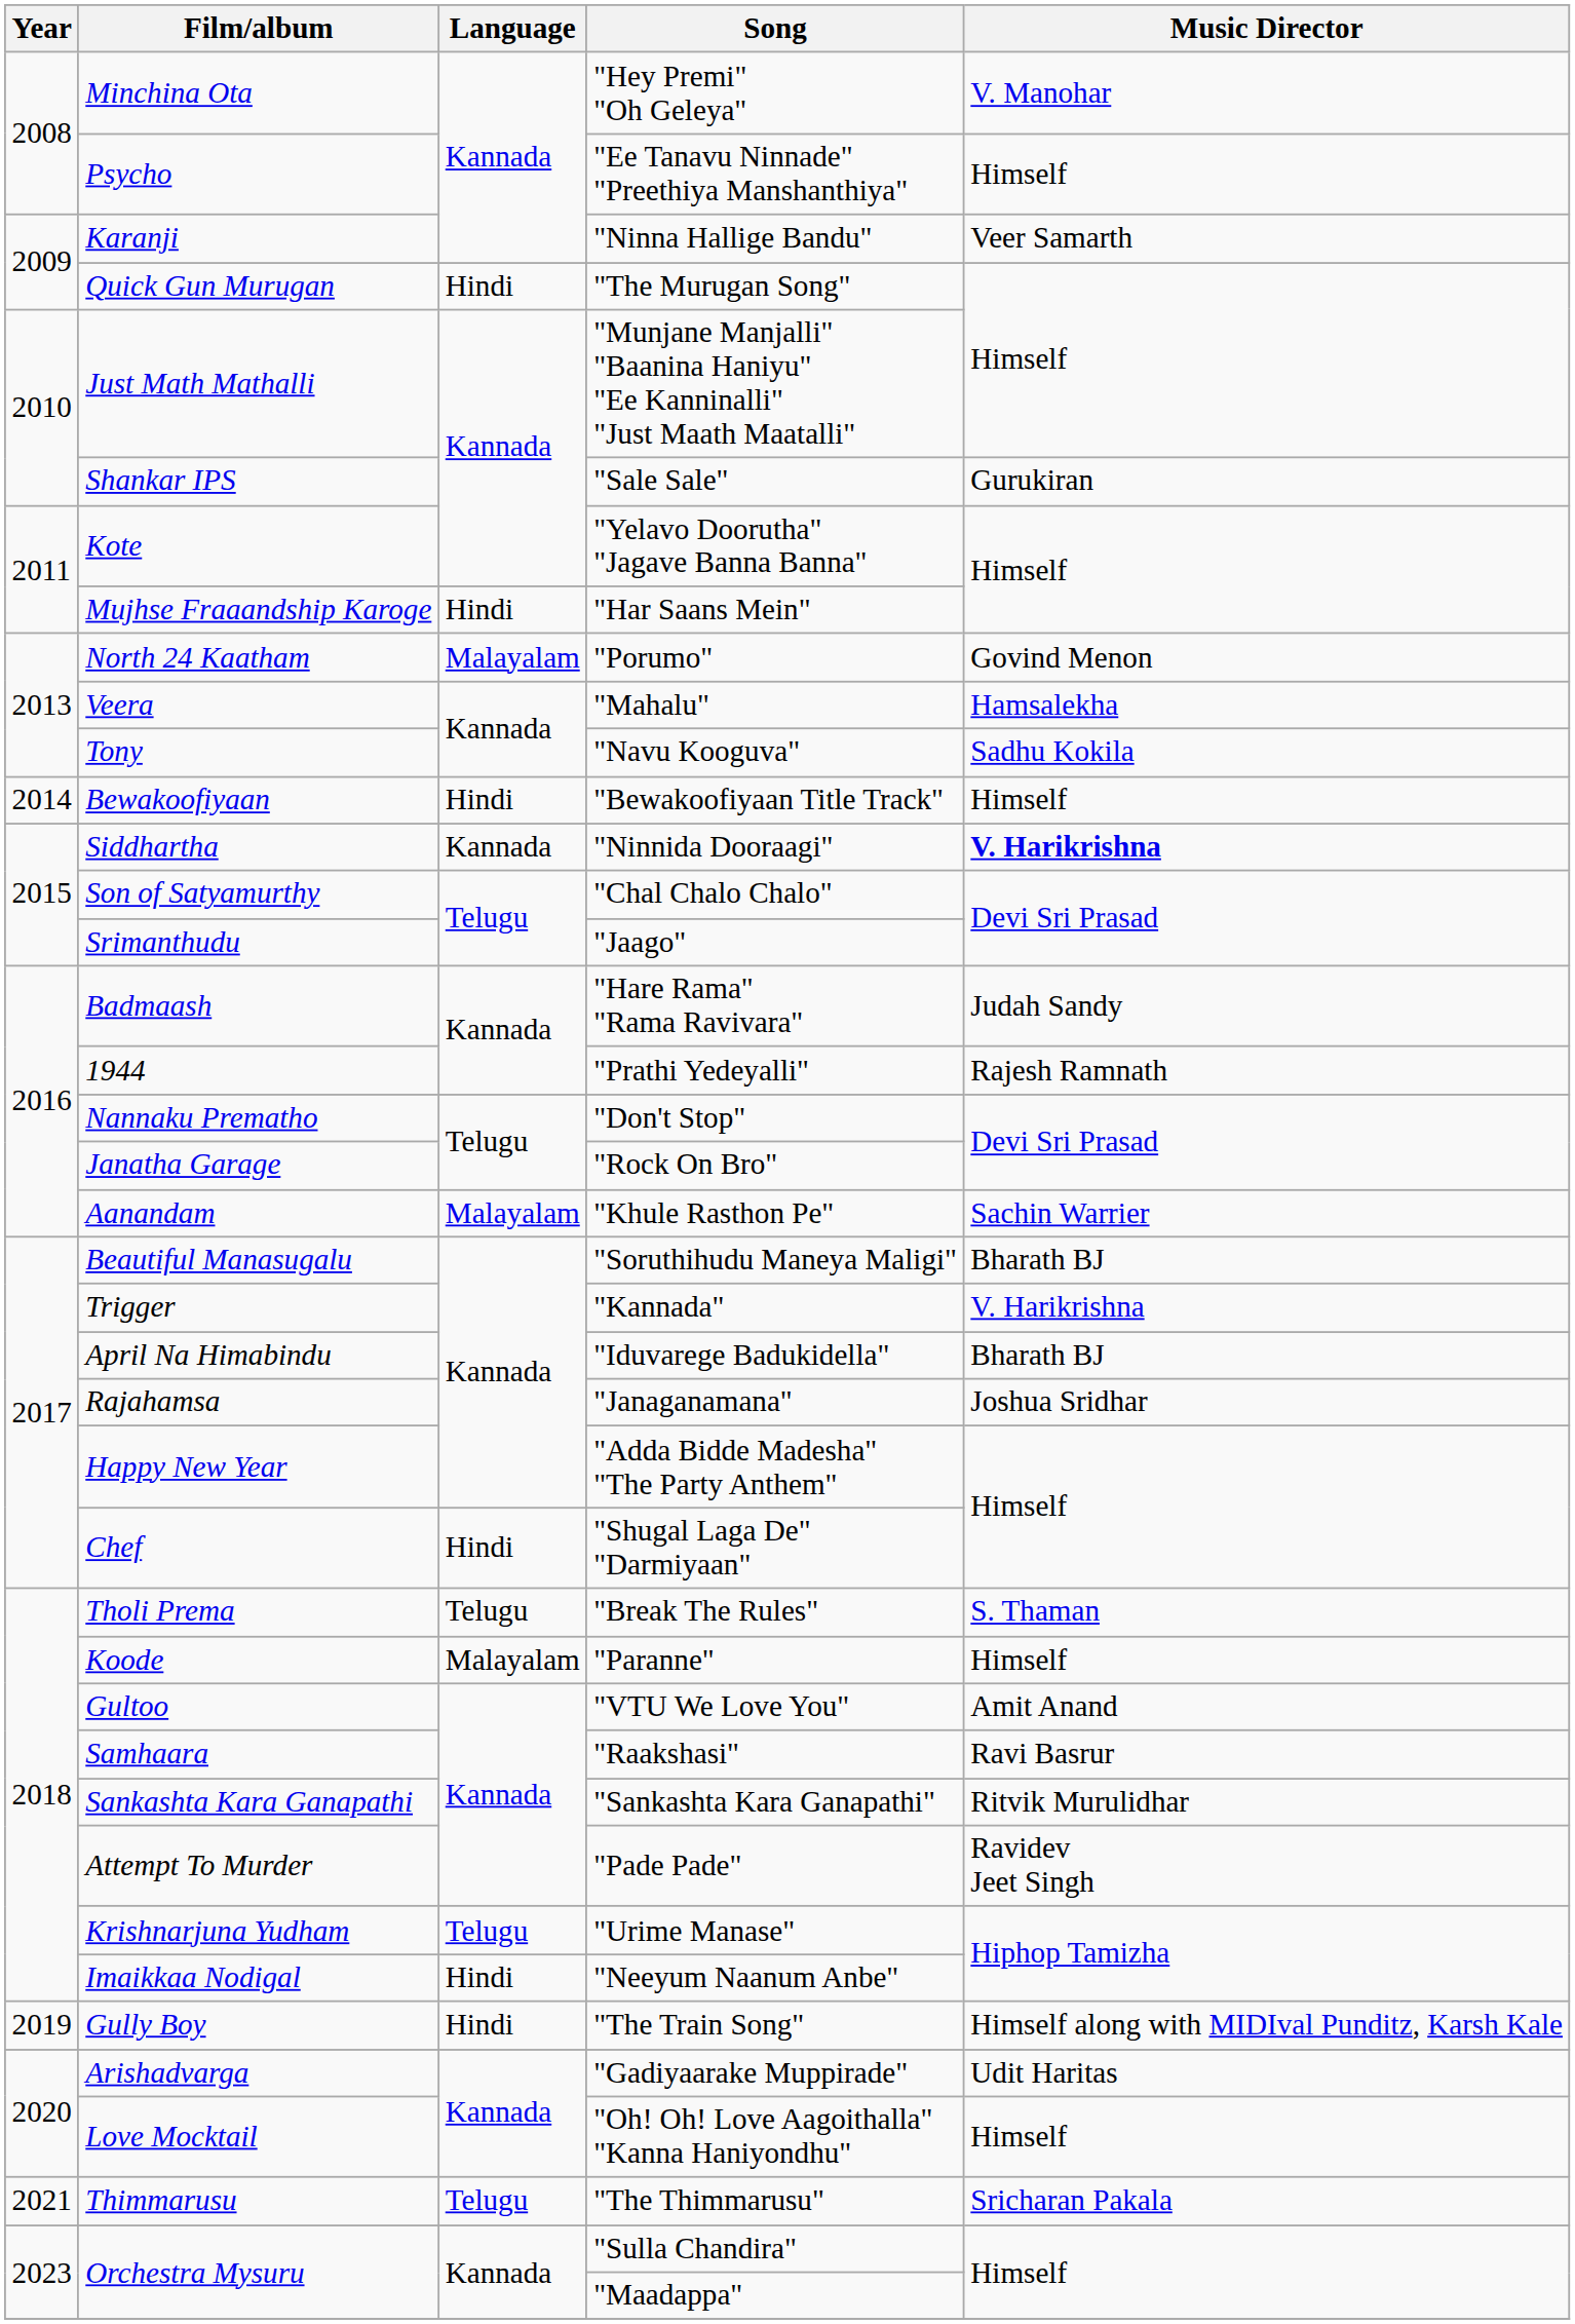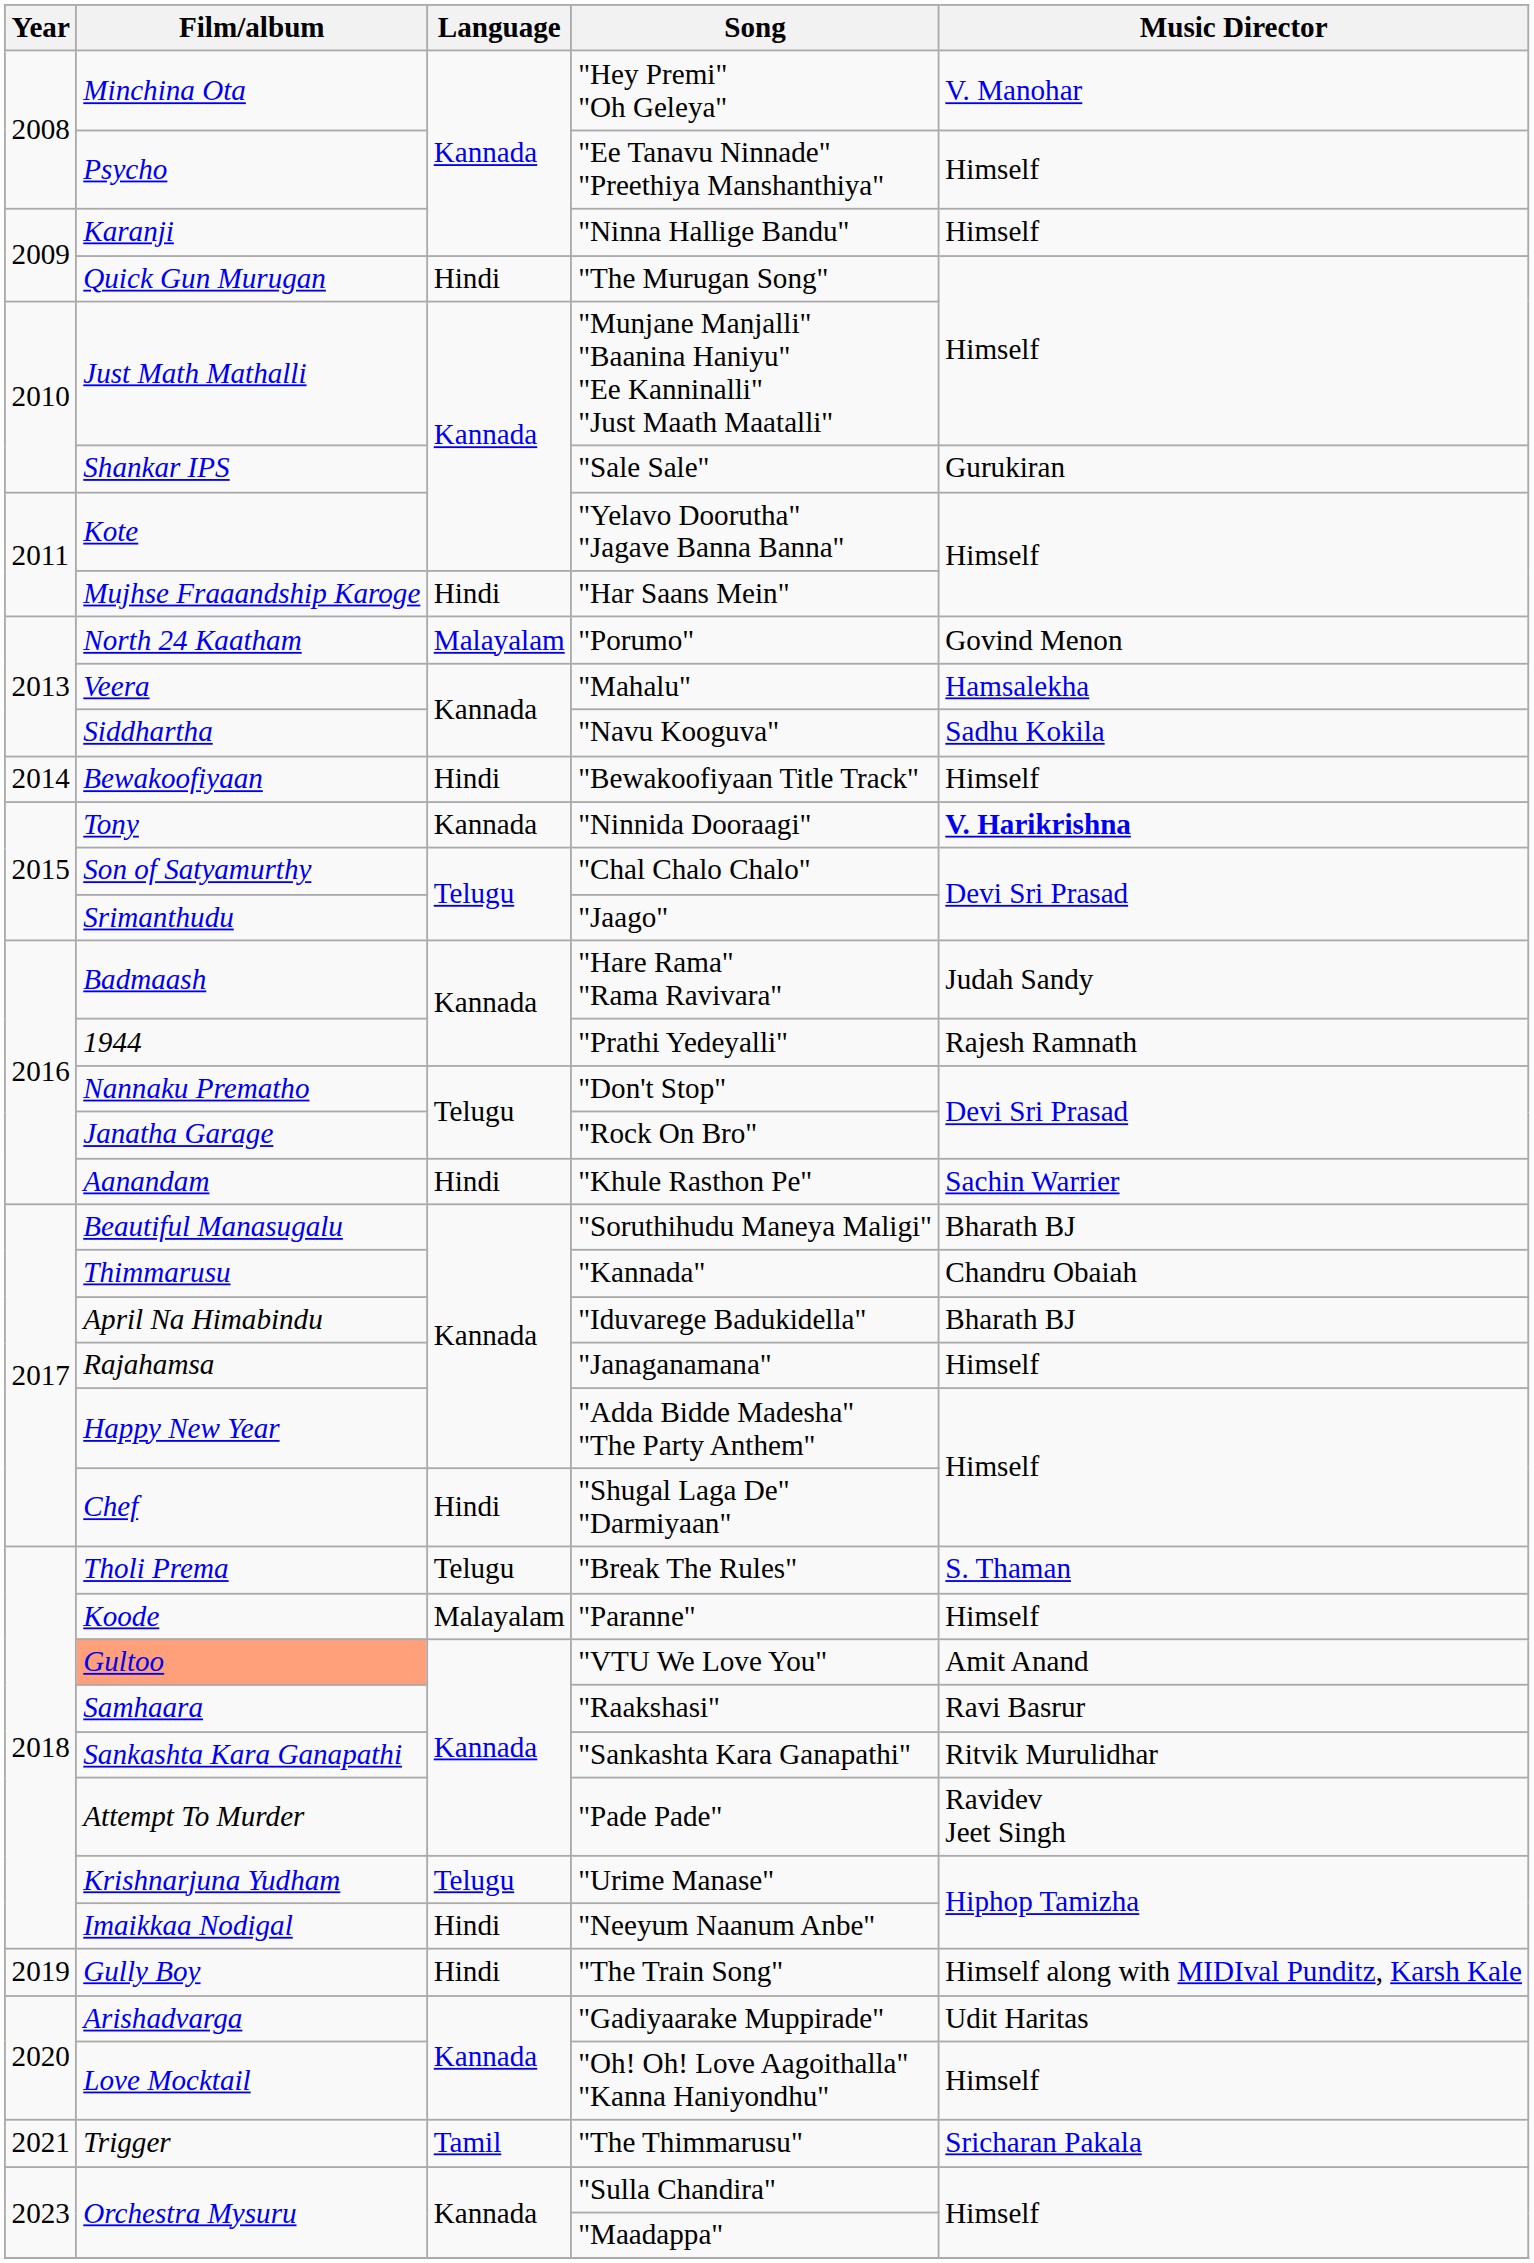"Ninna Hallige Bandu" | Music Director: Veer Samarth -> Himself
"Navu Kooguva" | Film/album: Tony -> Siddhartha
"Ninnida Dooraagi" | Film/album: Siddhartha -> Tony
"Khule Rasthon Pe" | Language: Malayalam -> Hindi
"Kannada" | Film/album: Trigger -> Thimmarusu
"Kannada" | Music Director: V. Harikrishna -> Chandru Obaiah
"Janaganamana" | Music Director: Joshua Sridhar -> Himself
"VTU We Love You" | Film/album: no background -> lightsalmon background
"The Thimmarusu" | Film/album: Thimmarusu -> Trigger
"The Thimmarusu" | Language: Telugu -> Tamil
